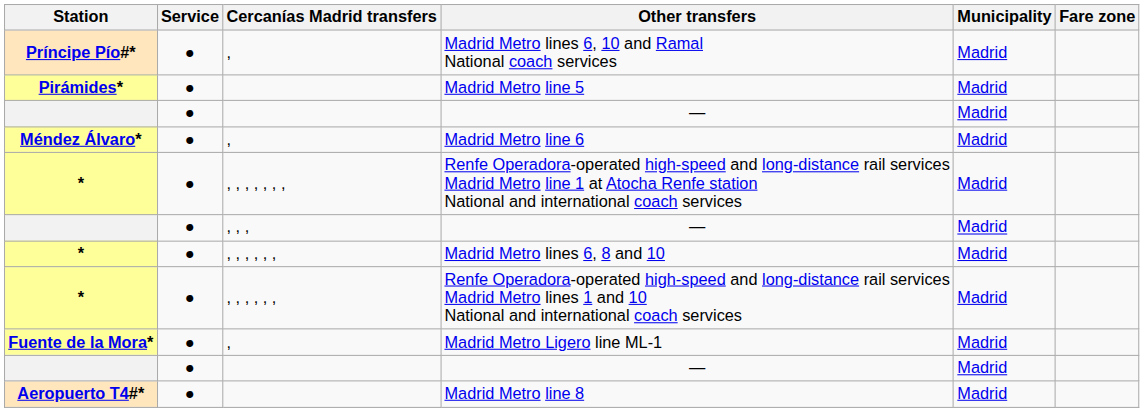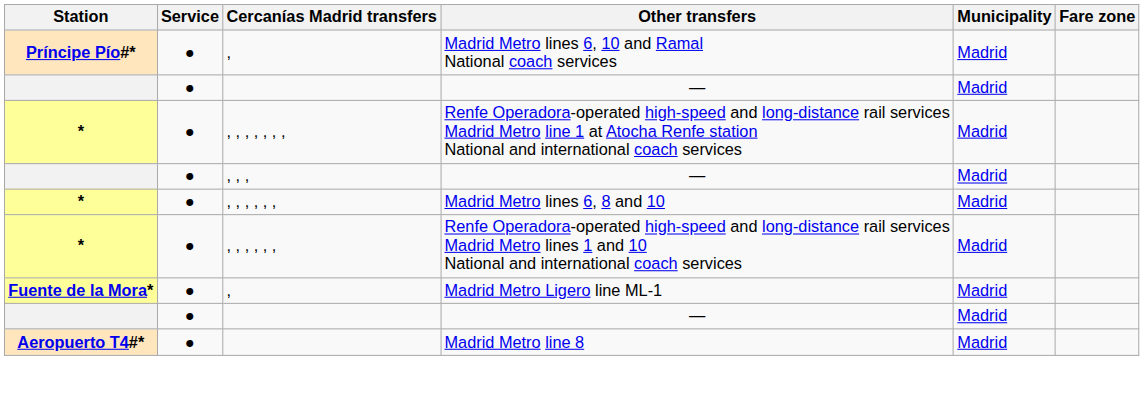- row: Pirámides* | ● | Madrid Metro line 5 | Madrid
- row: Méndez Álvaro* | ● | , | Madrid Metro line 6 | Madrid
